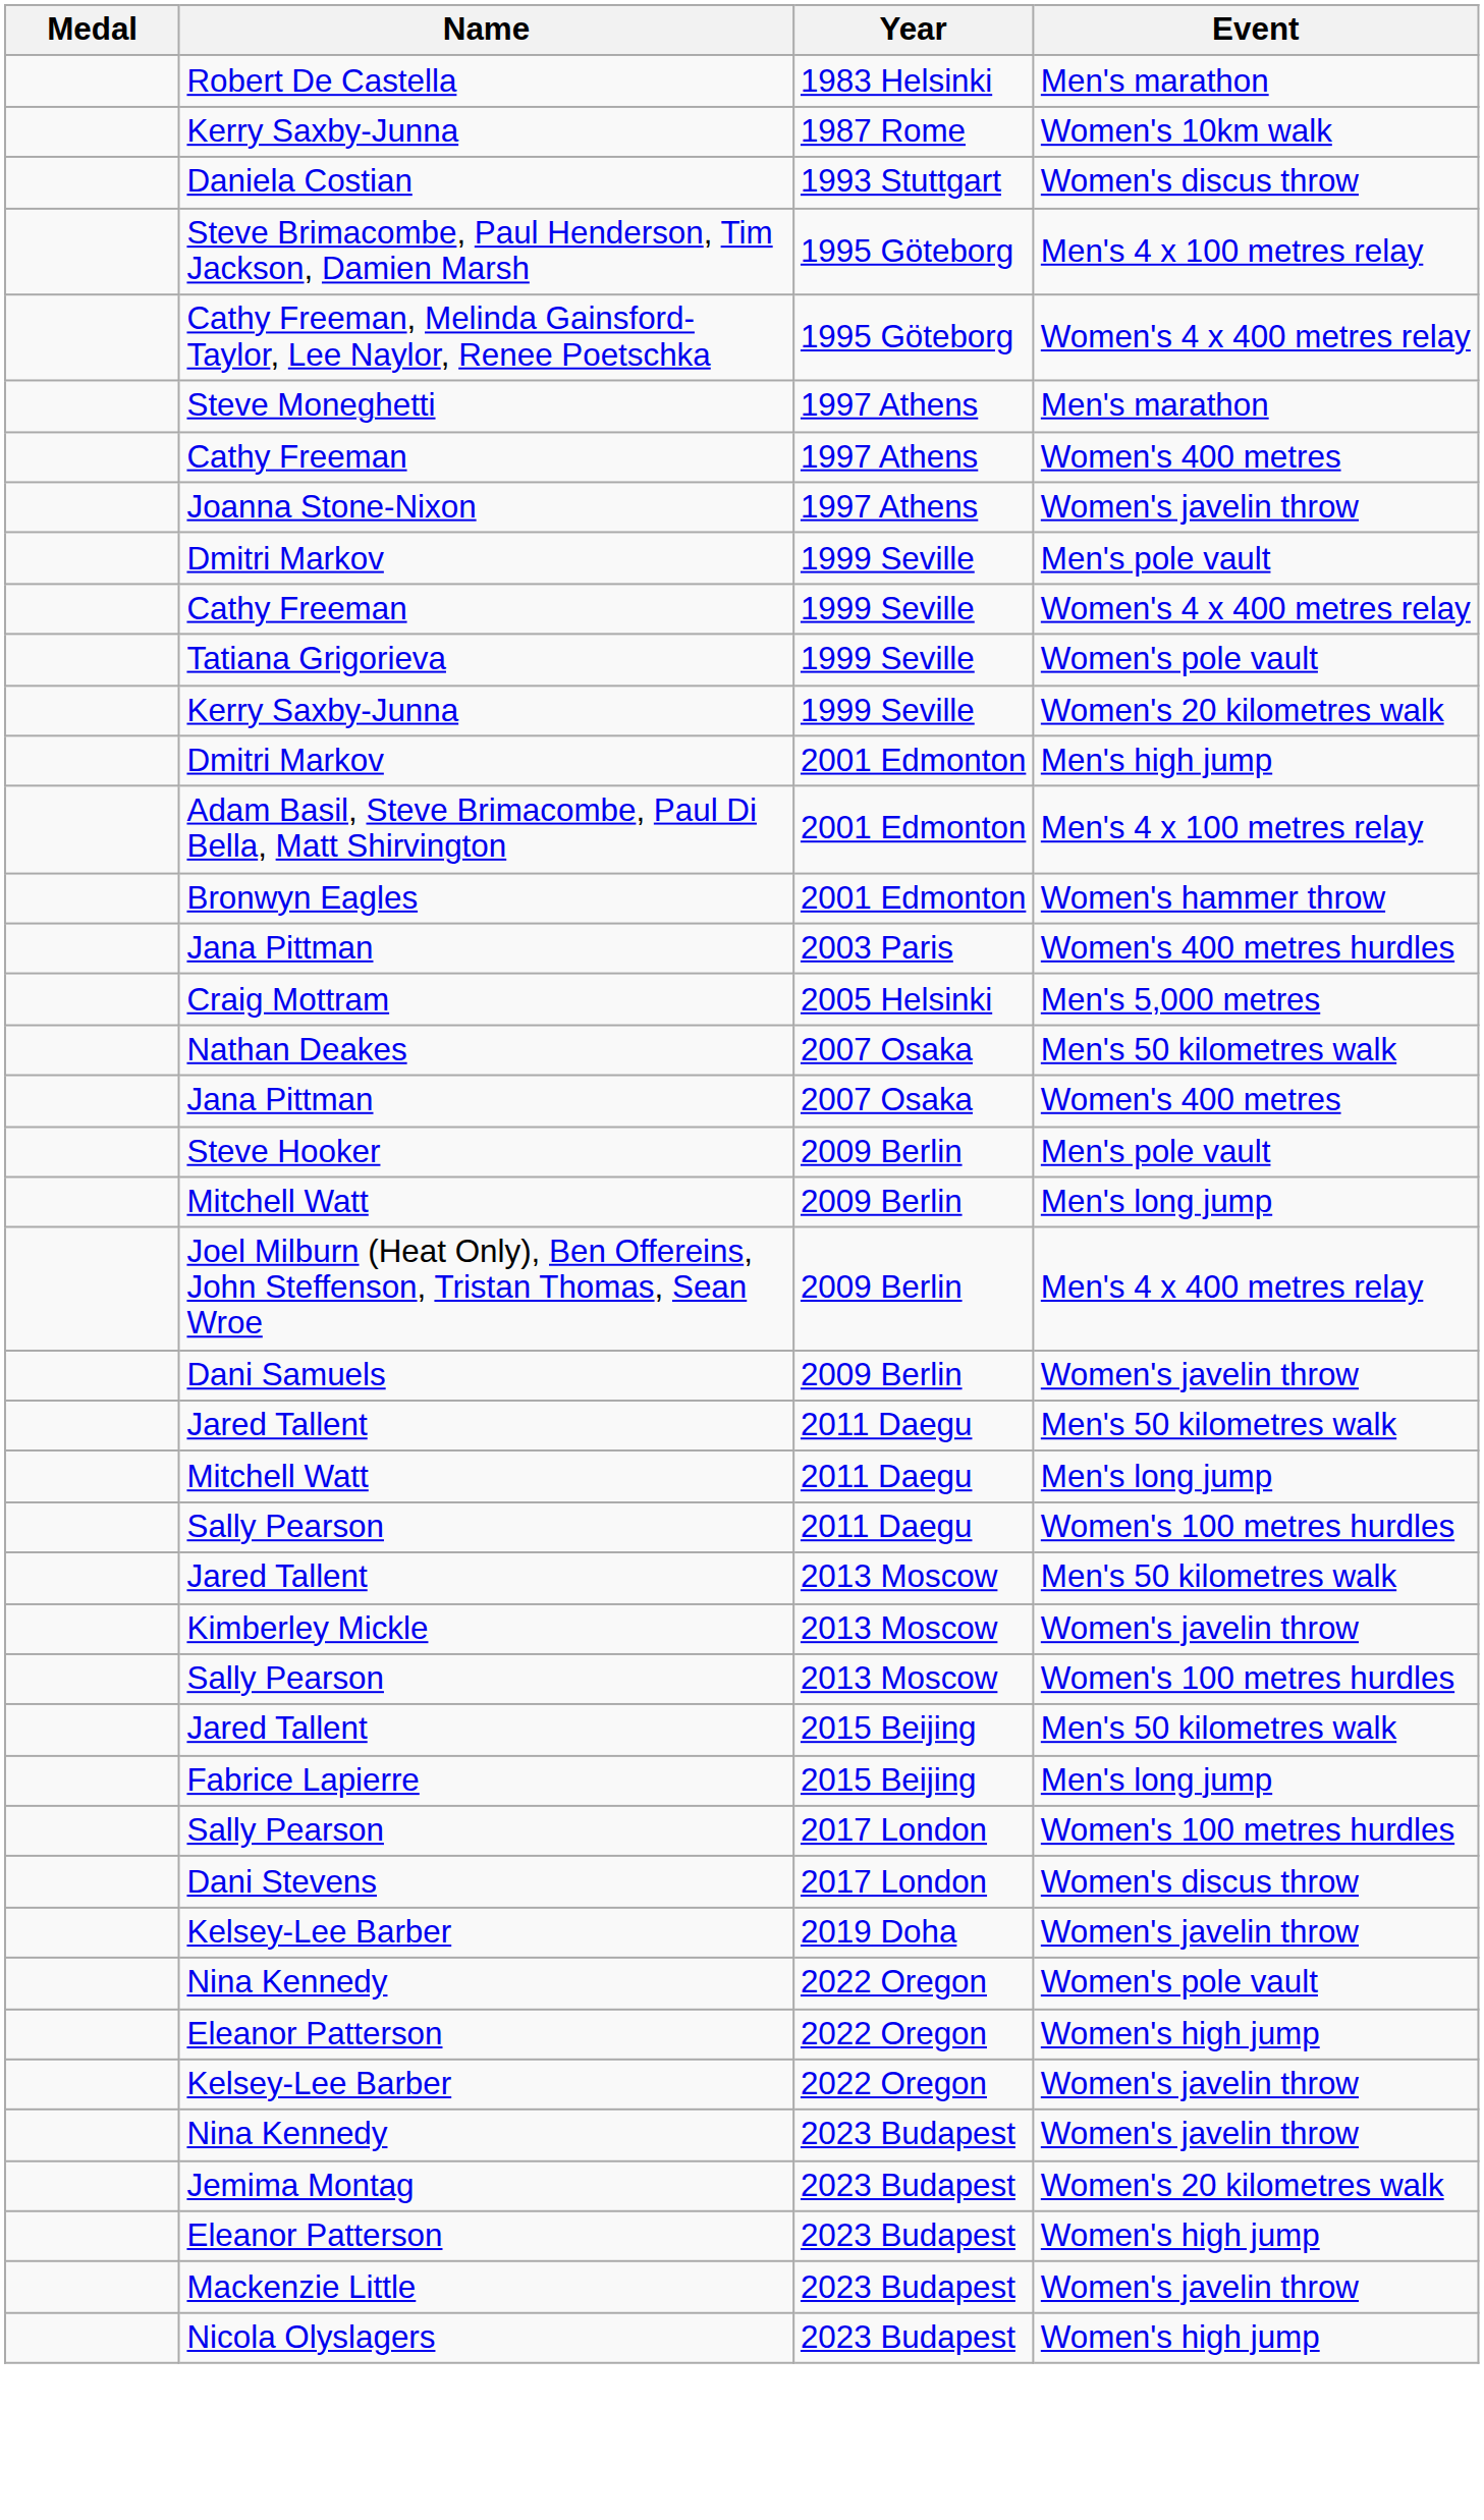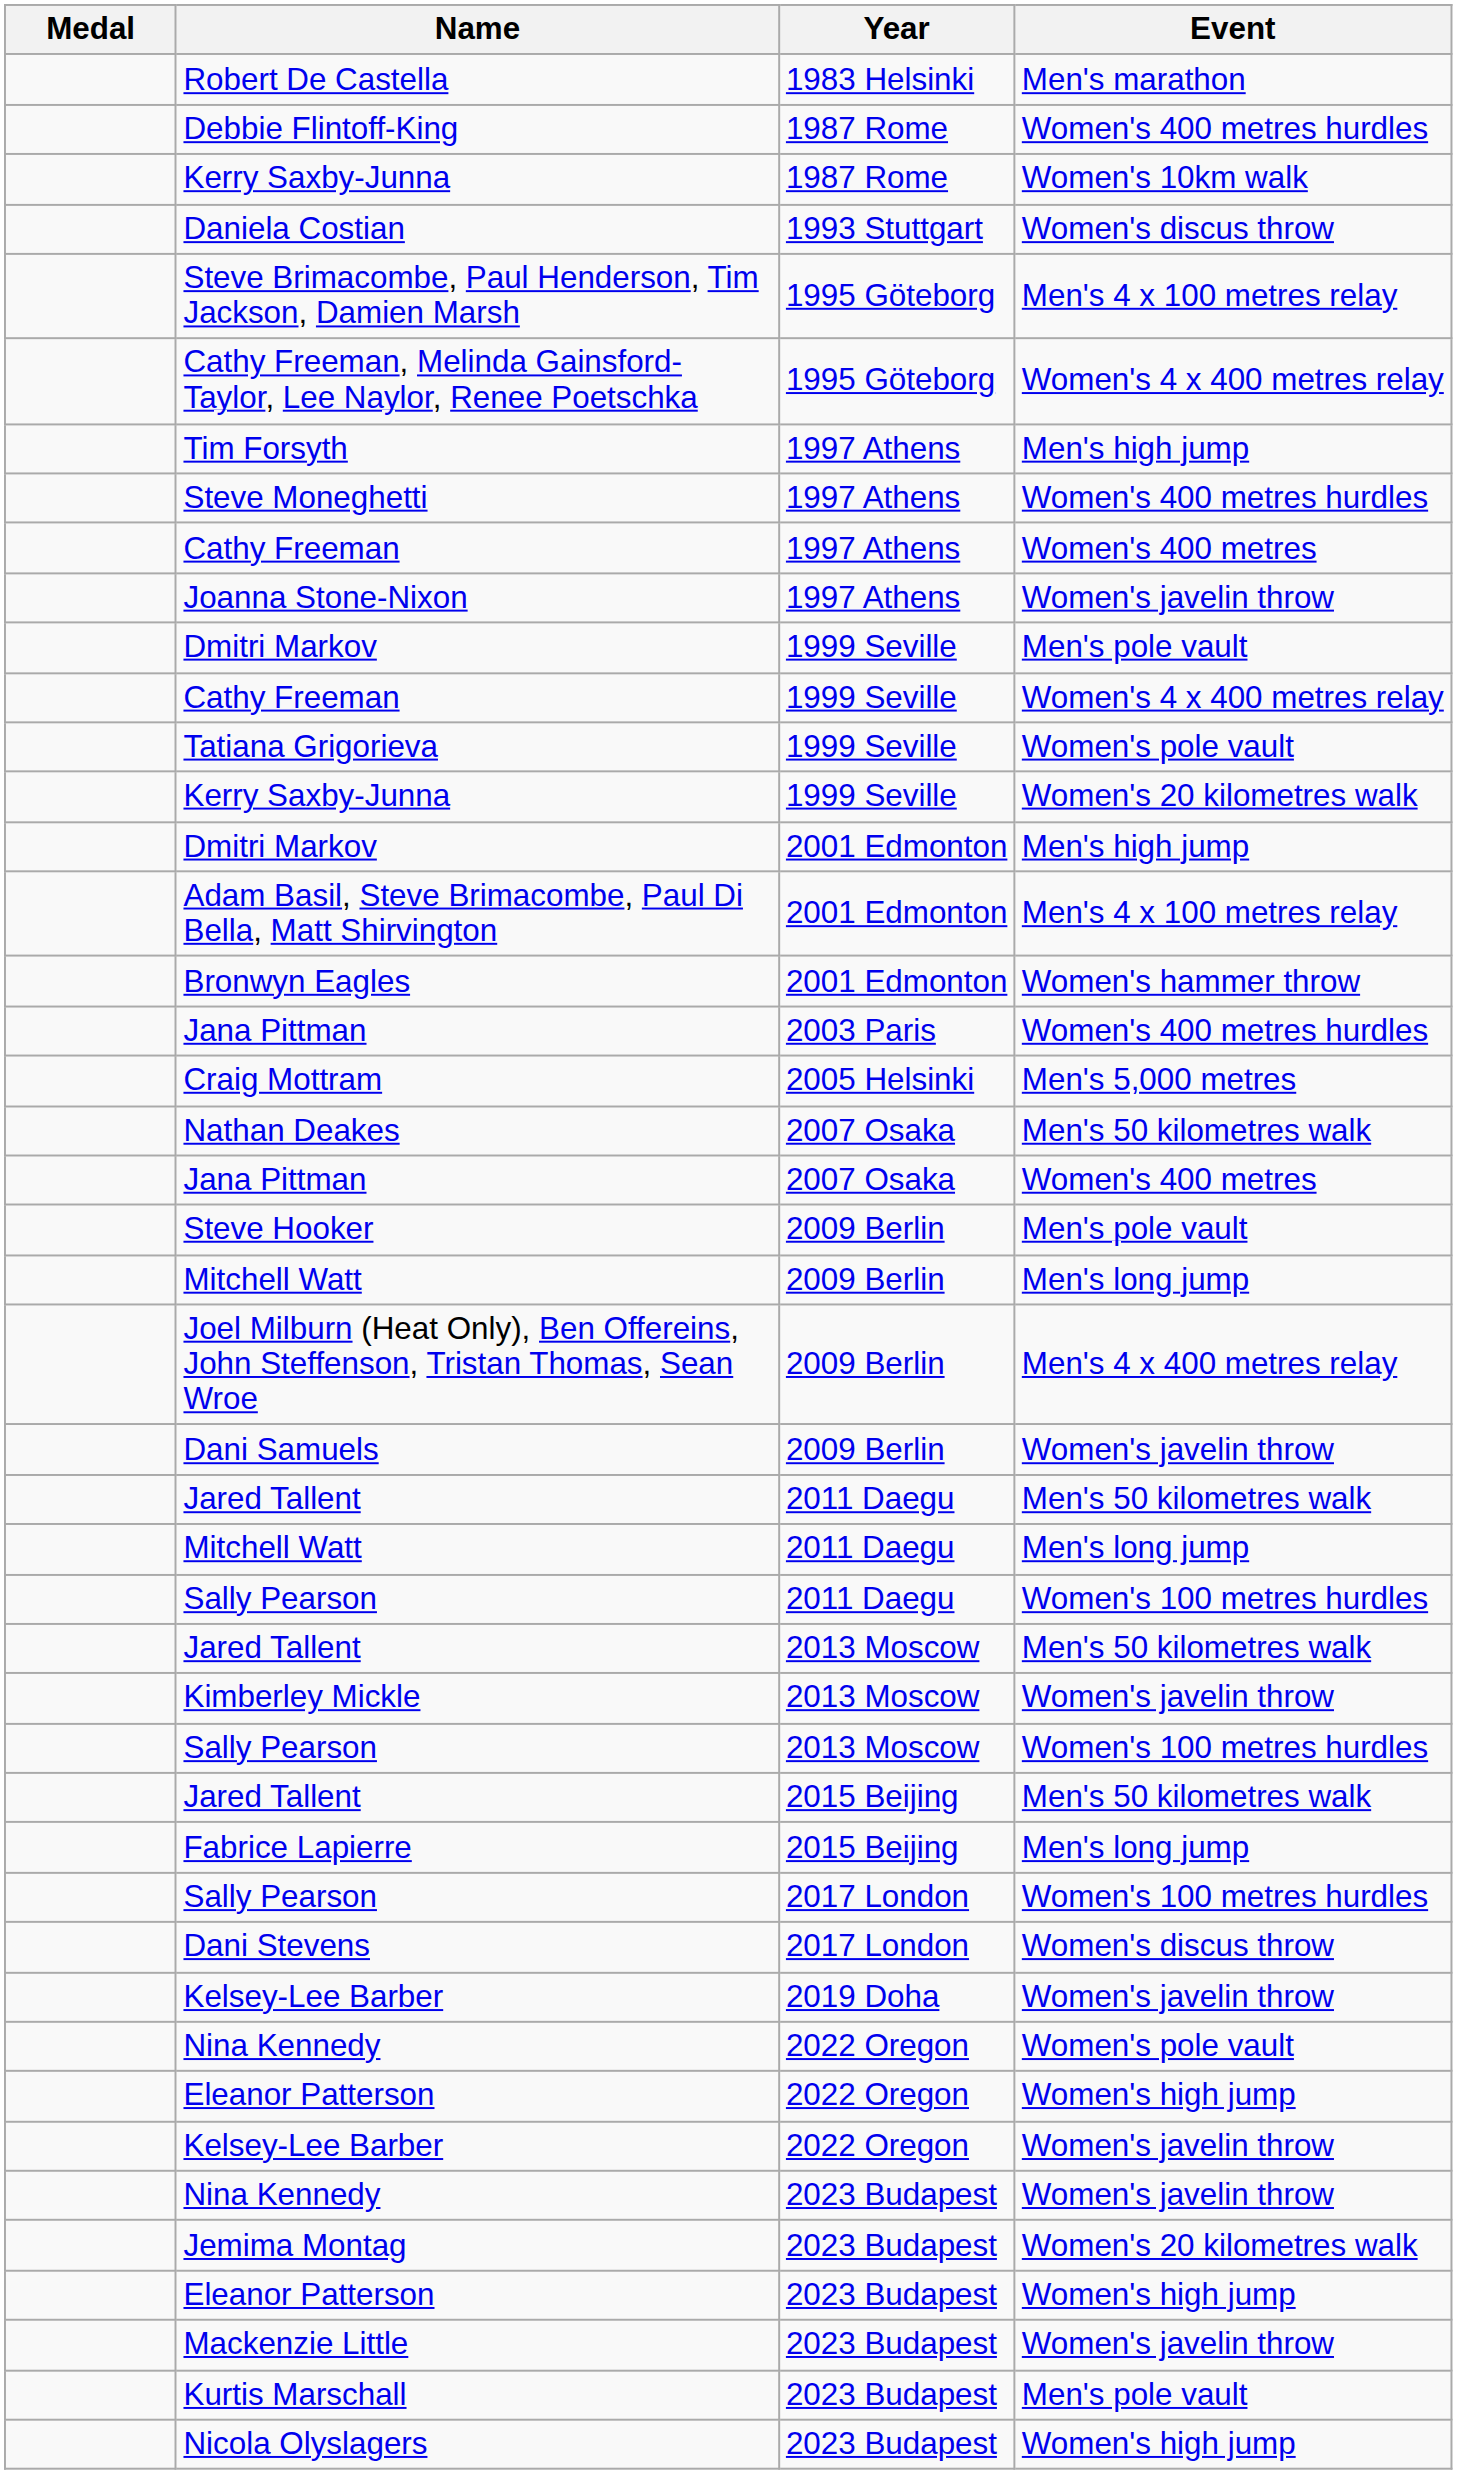+ row: Debbie Flintoff-King | 1987 Rome | Women's 400 metres hurdles
+ row: Tim Forsyth | 1997 Athens | Men's high jump
Steve Moneghetti | Event: Men's marathon -> Women's 400 metres hurdles
+ row: Kurtis Marschall | 2023 Budapest | Men's pole vault
